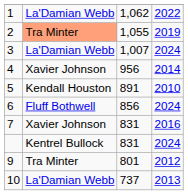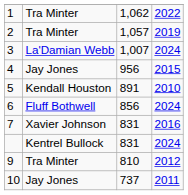1 | column 2: La'Damian Webb -> Tra Minter
2 | column 2: lightsalmon background -> no background
2 | column 3: 1,055 -> 1,057
4 | column 2: Xavier Johnson -> Jay Jones
4 | column 4: 2014 -> 2015
9 | column 3: 801 -> 810
10 | column 2: La'Damian Webb -> Jay Jones
10 | column 4: 2013 -> 2011
